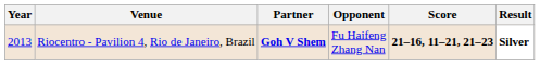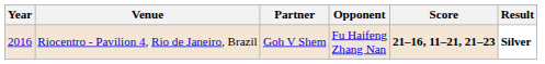Riocentro - Pavilion 4, Rio de Janeiro, Brazil | Year: 2013 -> 2016
Riocentro - Pavilion 4, Rio de Janeiro, Brazil | Partner: bold -> normal
